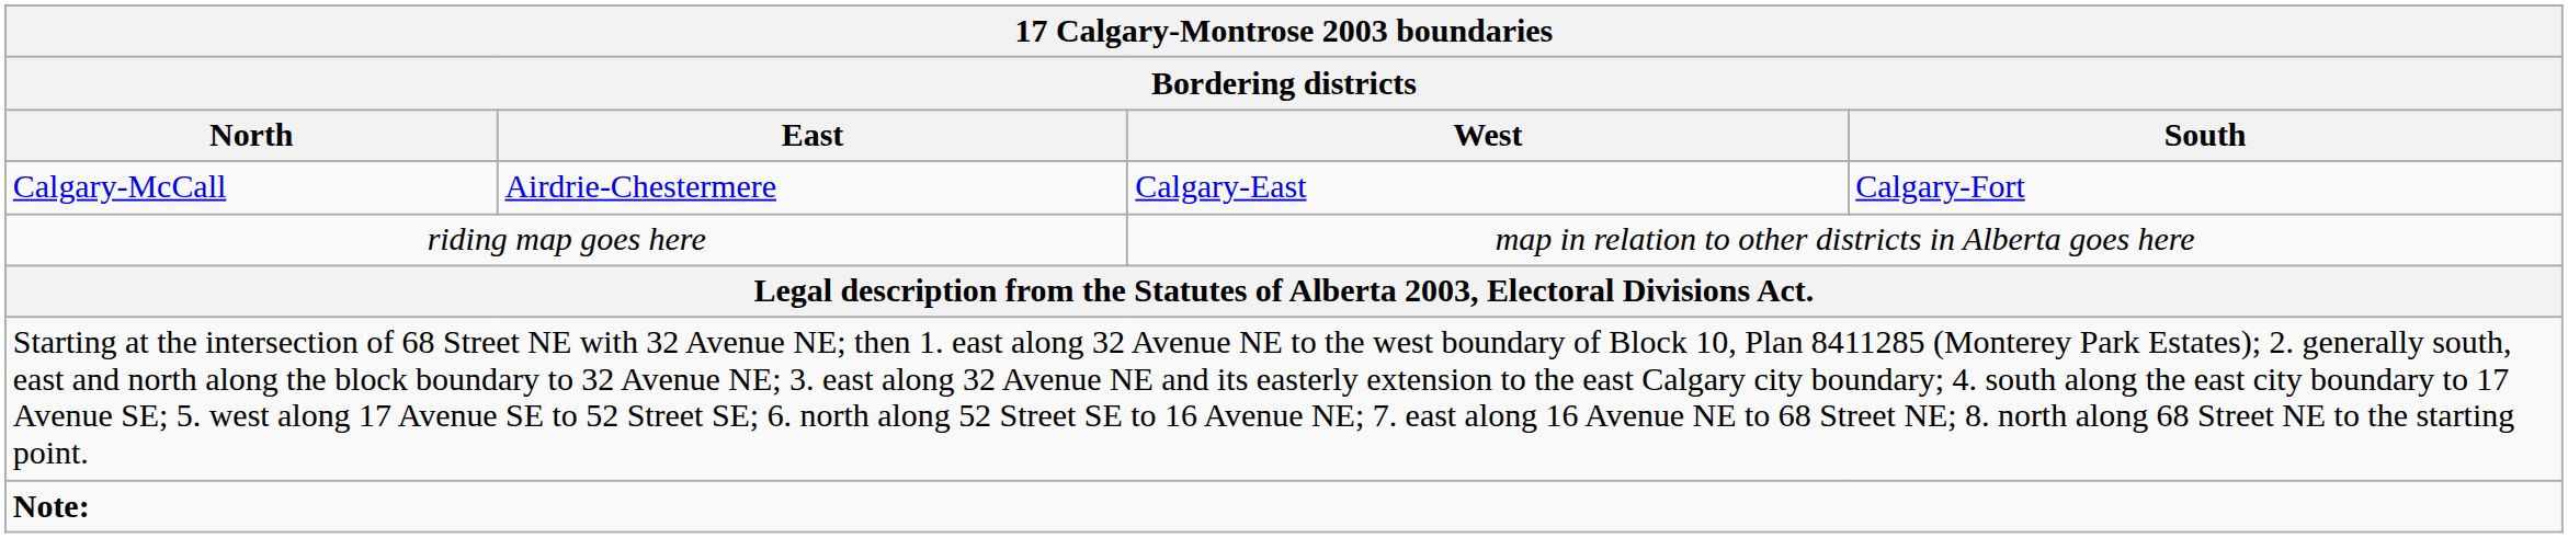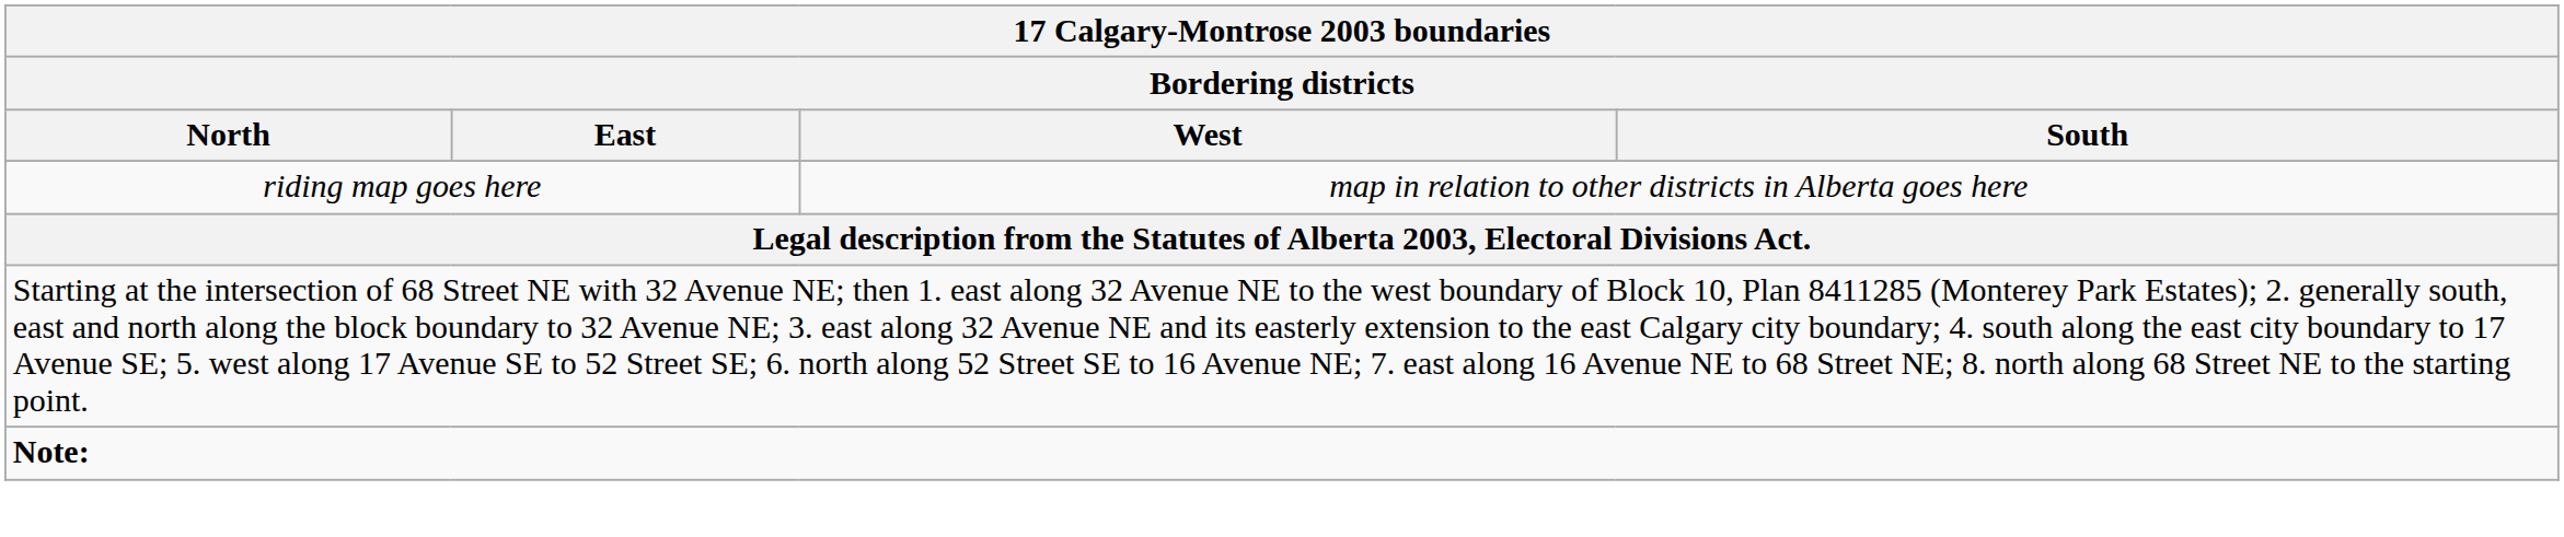- row: Calgary-McCall | Airdrie-Chestermere | Calgary-East | Calgary-Fort
